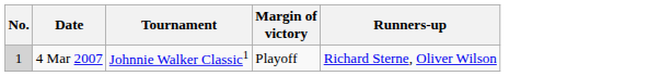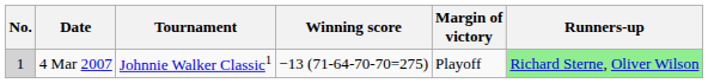+ column: Winning score | −13 (71-64-70-70=275)
4 Mar 2007 | Runners-up: no background -> lightgreen background
